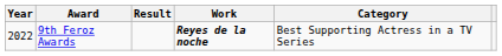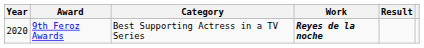columns swapped: Category <-> Result
9th Feroz Awards | Year: 2022 -> 2020
